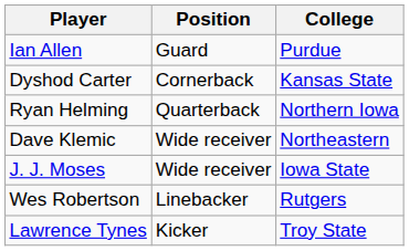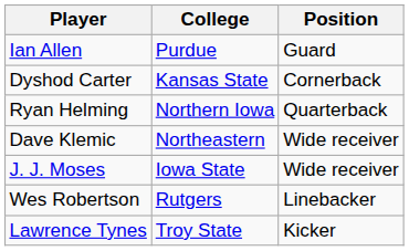columns swapped: Position <-> College
